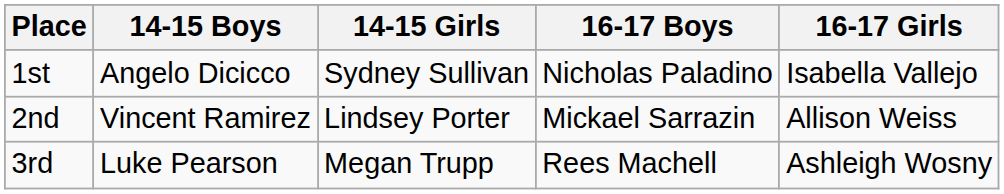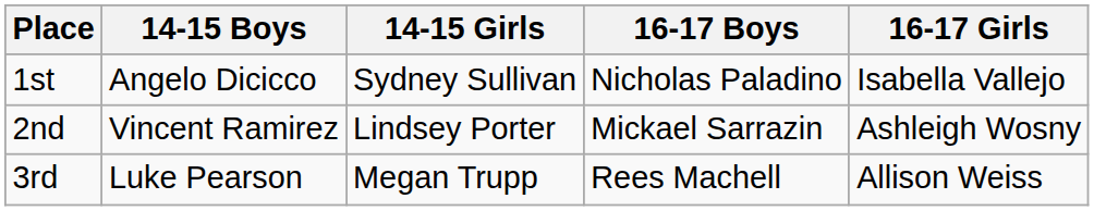2nd | 16-17 Girls: Allison Weiss -> Ashleigh Wosny
3rd | 16-17 Girls: Ashleigh Wosny -> Allison Weiss
